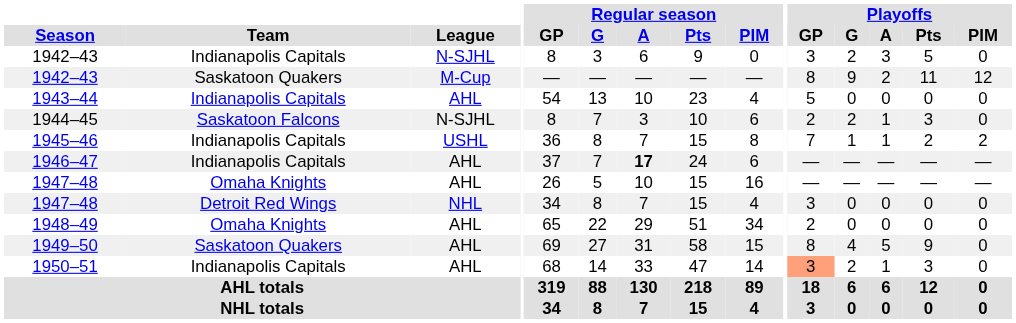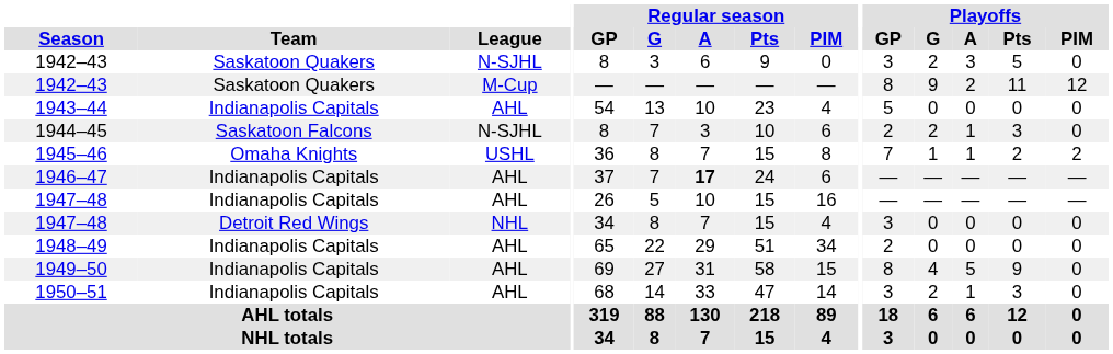1942–43 / N-SJHL | Team: Indianapolis Capitals -> Saskatoon Quakers
1945–46 | Team: Indianapolis Capitals -> Omaha Knights
1947–48 / AHL | Team: Omaha Knights -> Indianapolis Capitals
1948–49 | Team: Omaha Knights -> Indianapolis Capitals
1949–50 | Team: Saskatoon Quakers -> Indianapolis Capitals
1950–51 | Playoffs / GP: lightsalmon background -> no background
